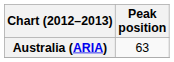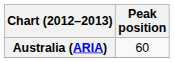Australia (ARIA) | Peak position: 63 -> 60
